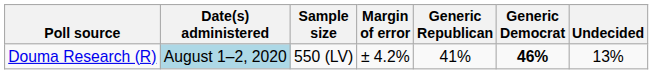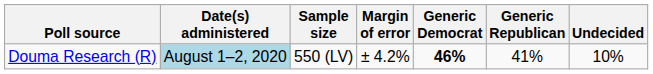columns swapped: Generic Democrat <-> Generic Republican
Douma Research (R) | Undecided: 13% -> 10%
